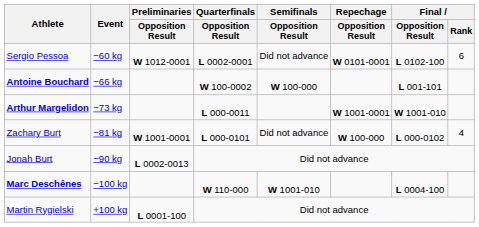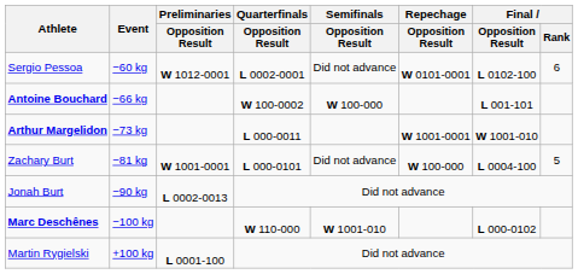Zachary Burt | Final / Opposition Result: L 000-0102 -> L 0004-100
Zachary Burt | Final / Rank: 4 -> 5
Marc Deschênes | Final / Opposition Result: L 0004-100 -> L 000-0102
